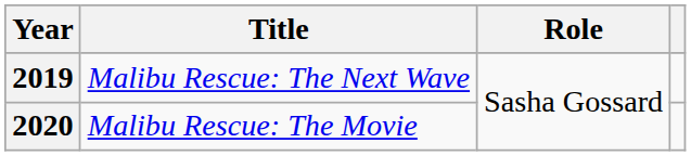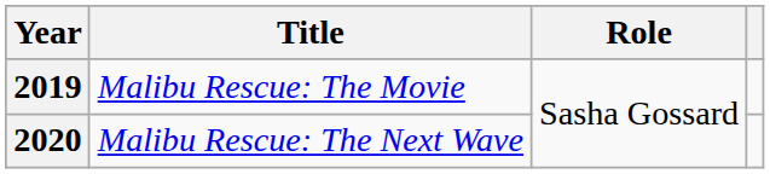2019 | Title: Malibu Rescue: The Next Wave -> Malibu Rescue: The Movie
2020 | Title: Malibu Rescue: The Movie -> Malibu Rescue: The Next Wave
